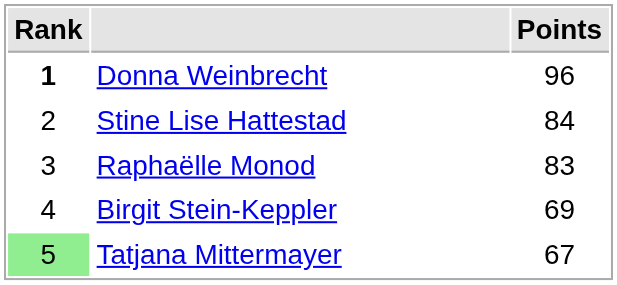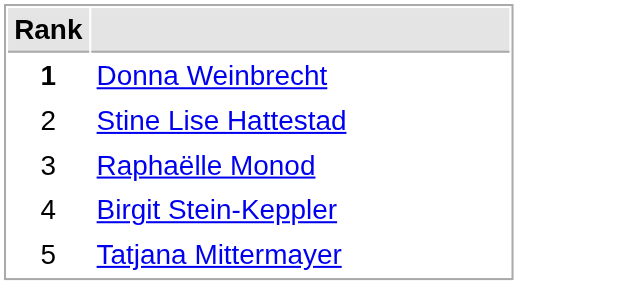- column: Points | 96 | 84 | 83 | 69 | 67
Tatjana Mittermayer | Rank: lightgreen background -> no background
